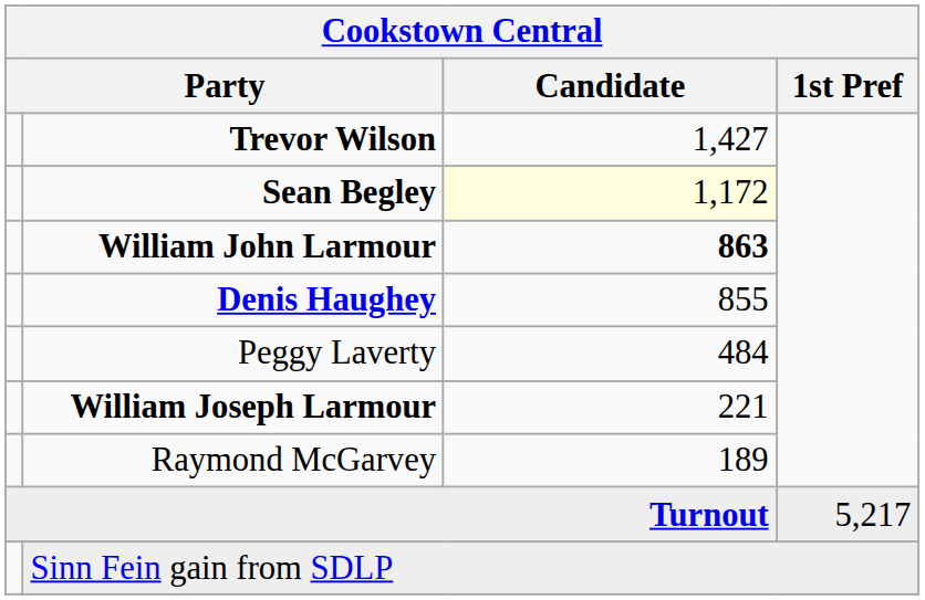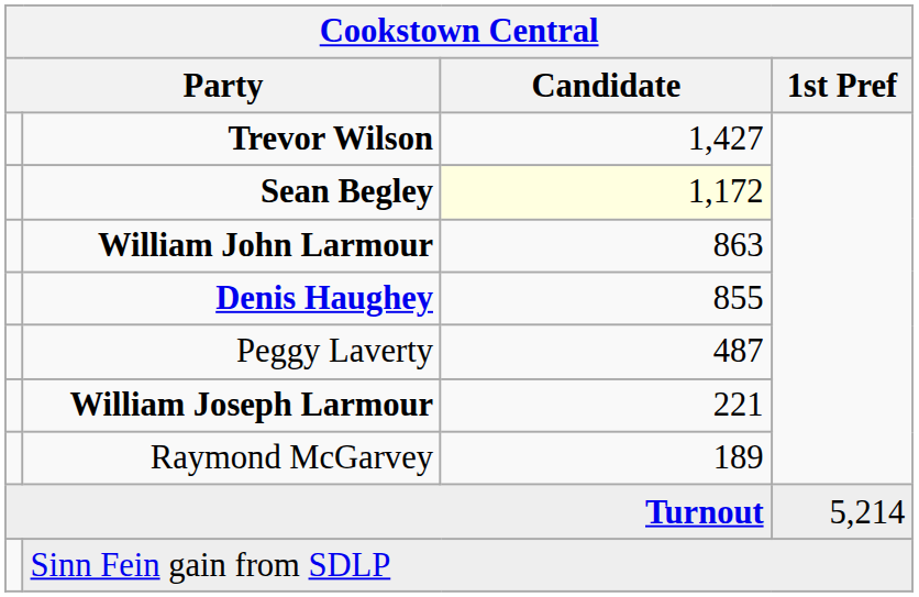William John Larmour | Candidate: bold -> normal
Peggy Laverty | Candidate: 484 -> 487
Turnout | 1st Pref: 5,217 -> 5,214
